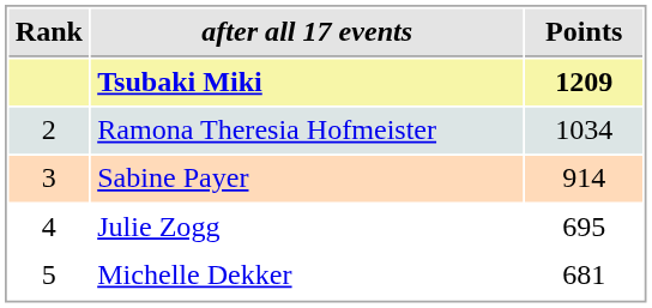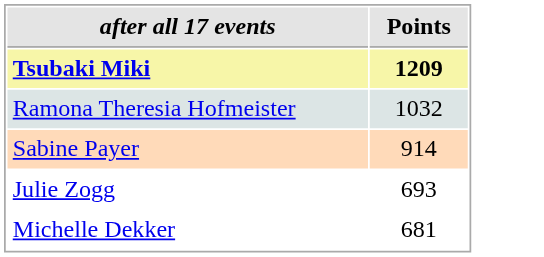- column: Rank | 2 | 3 | 4 | 5
Ramona Theresia Hofmeister | Points: 1034 -> 1032
Julie Zogg | Points: 695 -> 693
